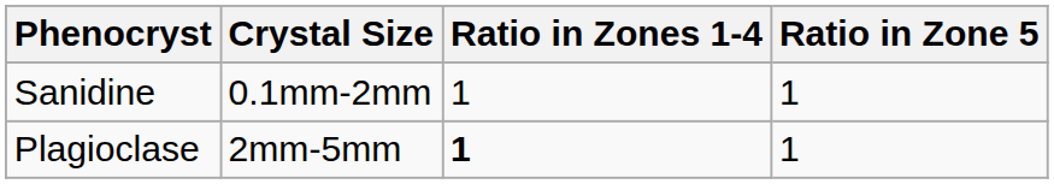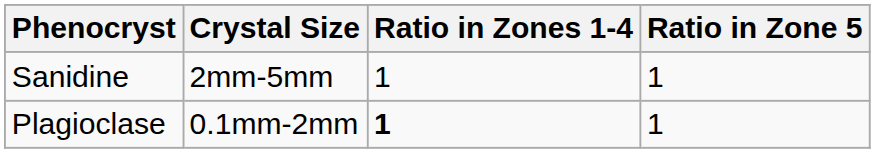Sanidine | Crystal Size: 0.1mm-2mm -> 2mm-5mm
Plagioclase | Crystal Size: 2mm-5mm -> 0.1mm-2mm
